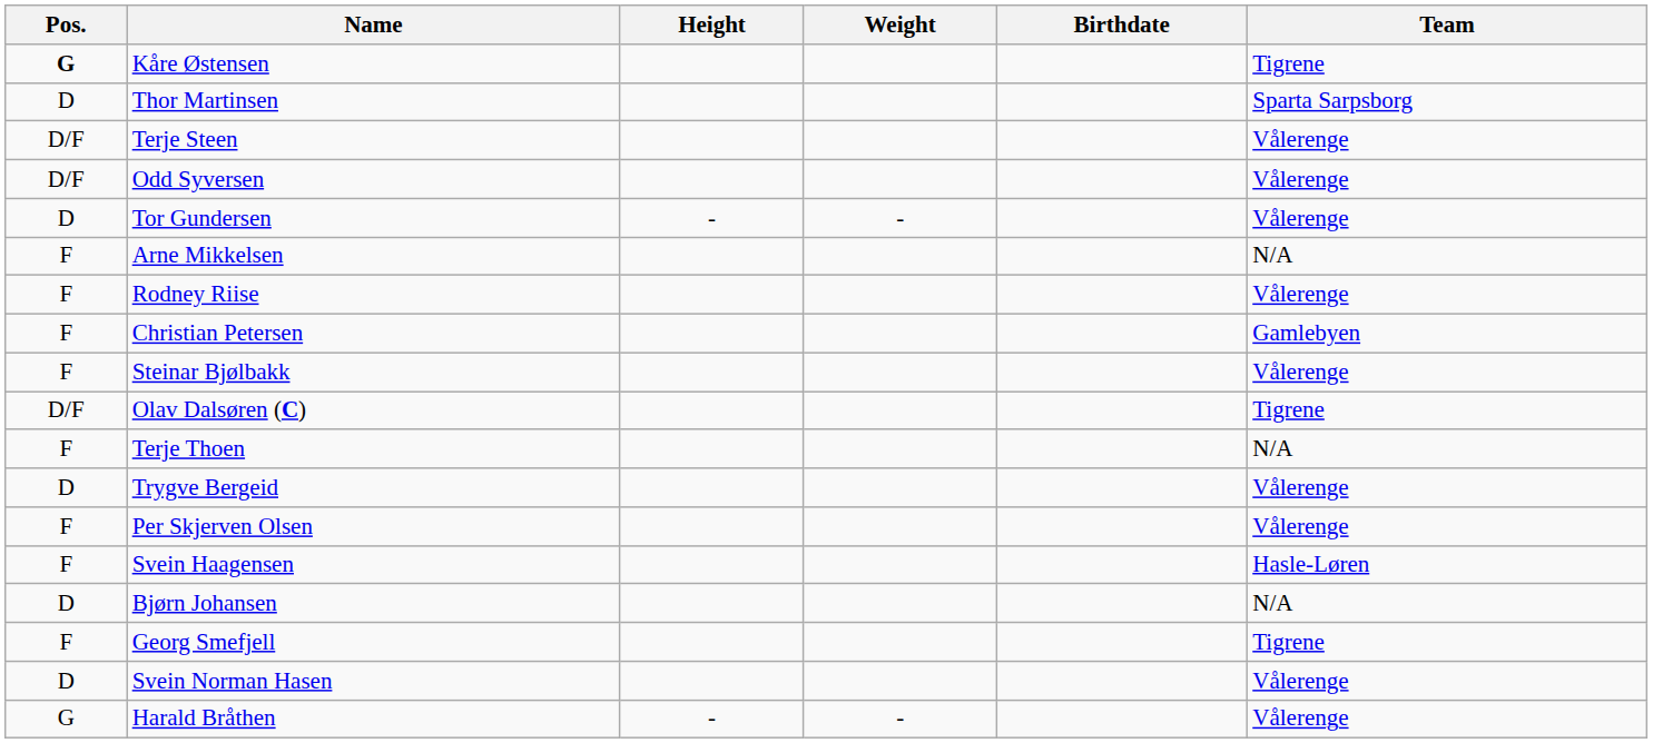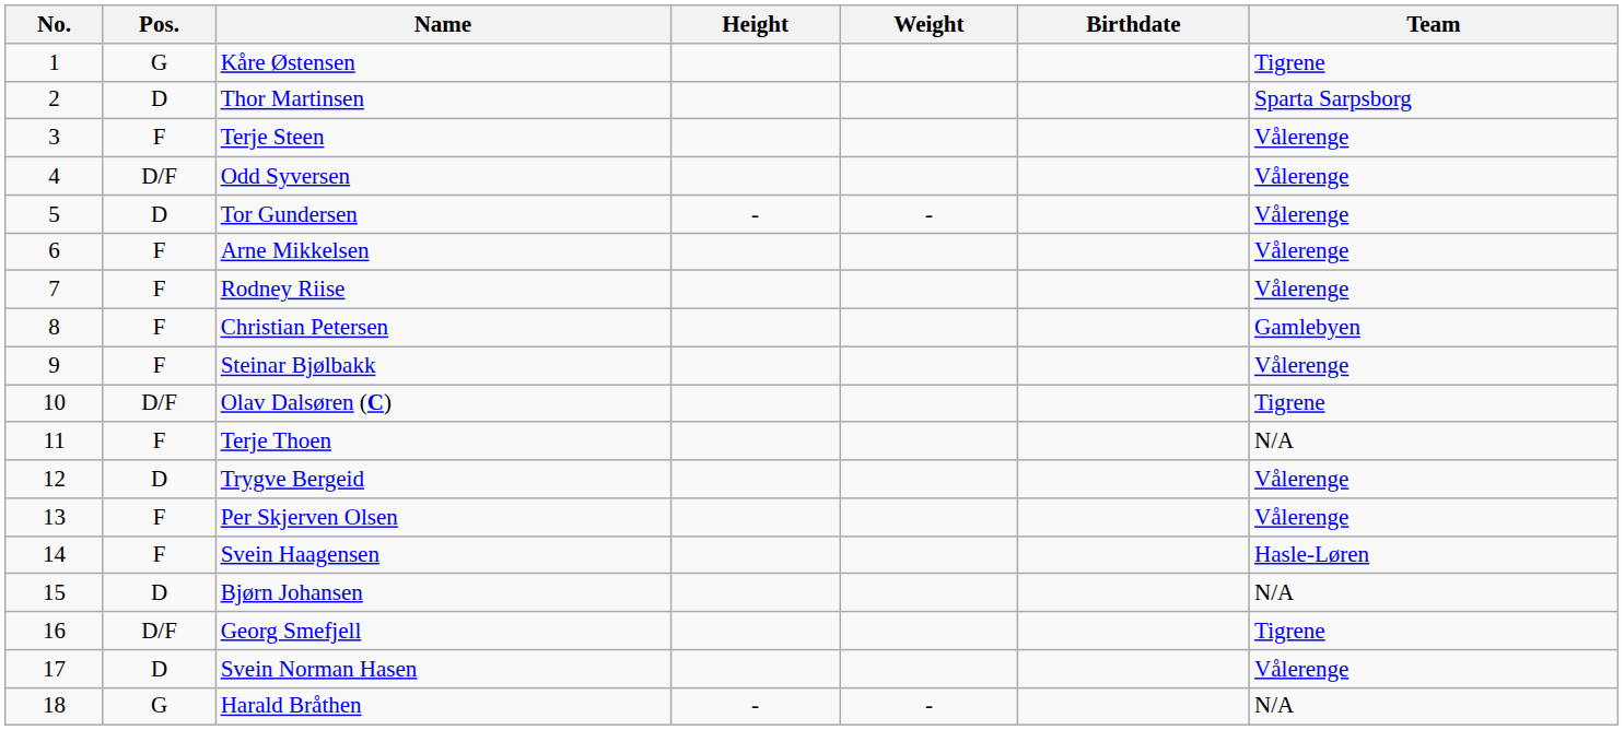+ column: No. | 1 | 2 | 3 | 4 | 5 | 6 | 7 | 8 | 9 | 10 | 11 | 12 | 13 | 14 | 15 | 16 | 17 | 18
Kåre Østensen | Pos.: bold -> normal
Terje Steen | Pos.: D/F -> F
Arne Mikkelsen | Team: N/A -> Vålerenge
Georg Smefjell | Pos.: F -> D/F
Harald Bråthen | Team: Vålerenge -> N/A
